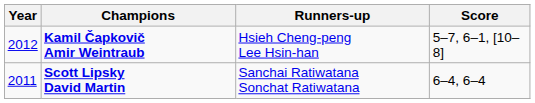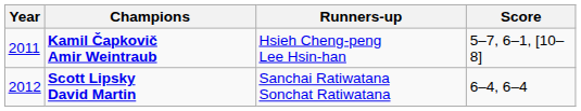Kamil Čapkovič Amir Weintraub | Year: 2012 -> 2011
Scott Lipsky David Martin | Year: 2011 -> 2012
